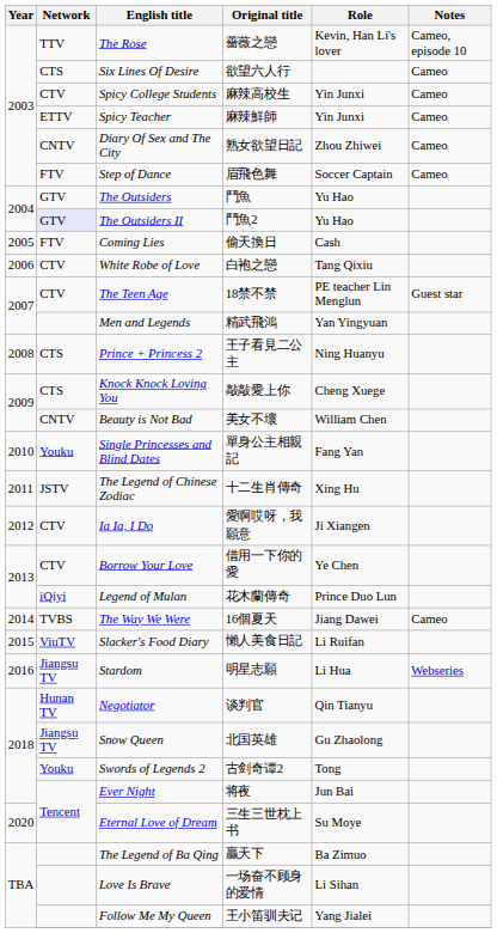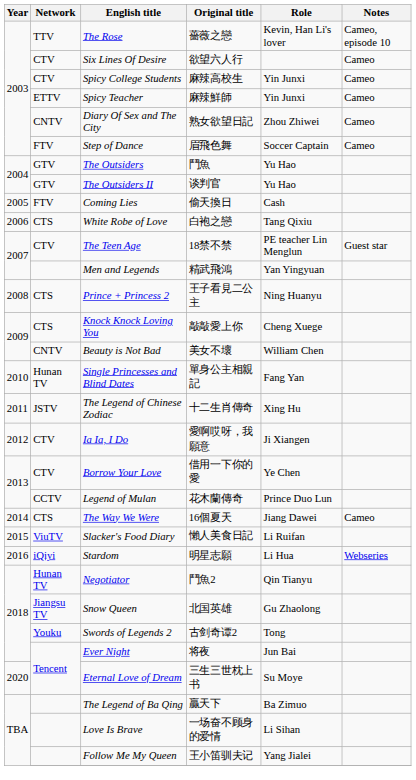Six Lines Of Desire | Network: CTS -> CTV
The Outsiders II | Network: lavender background -> no background
The Outsiders II | Original title: 鬥魚2 -> 谈判官
White Robe of Love | Network: CTV -> CTS
Single Princesses and Blind Dates | Network: Youku -> Hunan TV
Legend of Mulan | Network: iQiyi -> CCTV
The Way We Were | Network: TVBS -> CTS
Stardom | Network: Jiangsu TV -> iQiyi
Negotiator | Original title: 谈判官 -> 鬥魚2
